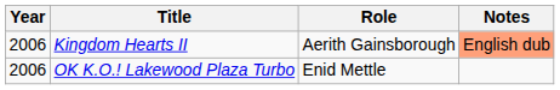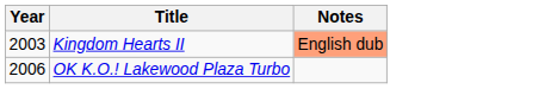- column: Role | Aerith Gainsborough | Enid Mettle
Kingdom Hearts II | Year: 2006 -> 2003
